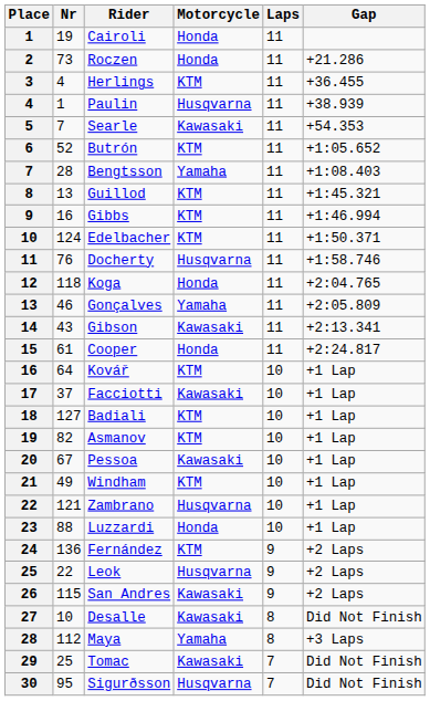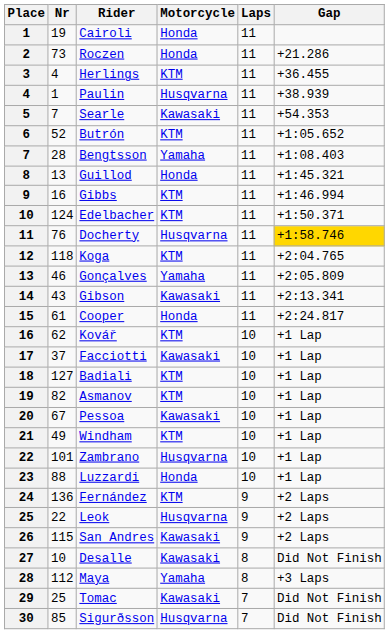Guillod | Motorcycle: KTM -> Honda
Docherty | Gap: no background -> gold background
Koga | Motorcycle: Honda -> KTM
Kovář | Nr: 64 -> 62
Zambrano | Nr: 121 -> 101
Sigurðsson | Nr: 95 -> 85
